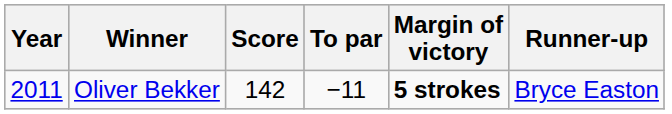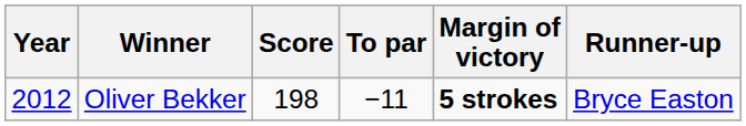Oliver Bekker | Year: 2011 -> 2012
Oliver Bekker | Score: 142 -> 198
